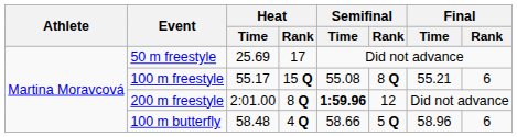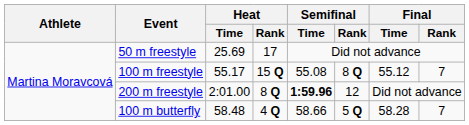100 m freestyle | Final / Time: 55.21 -> 55.12
100 m freestyle | Final / Rank: 6 -> 7
100 m butterfly | Final / Time: 58.96 -> 58.28
100 m butterfly | Final / Rank: 6 -> 7
